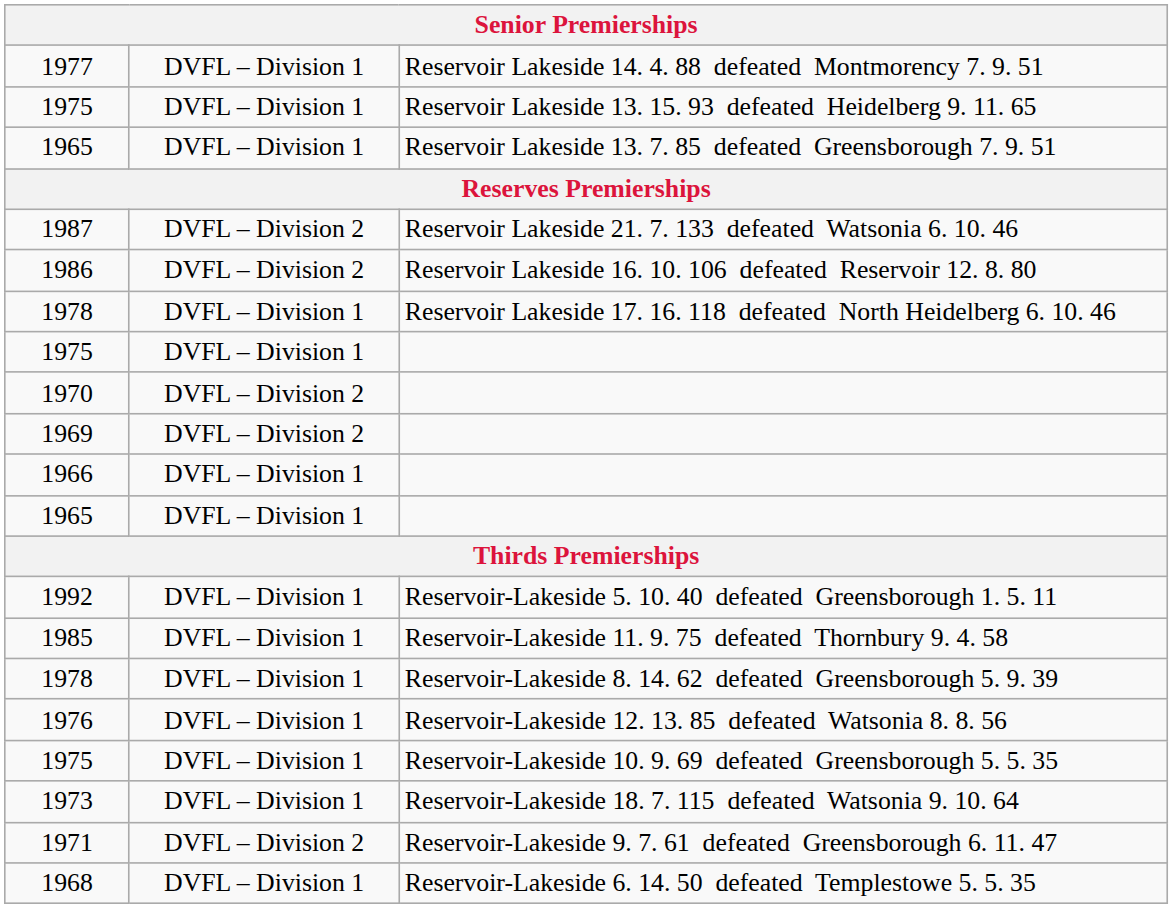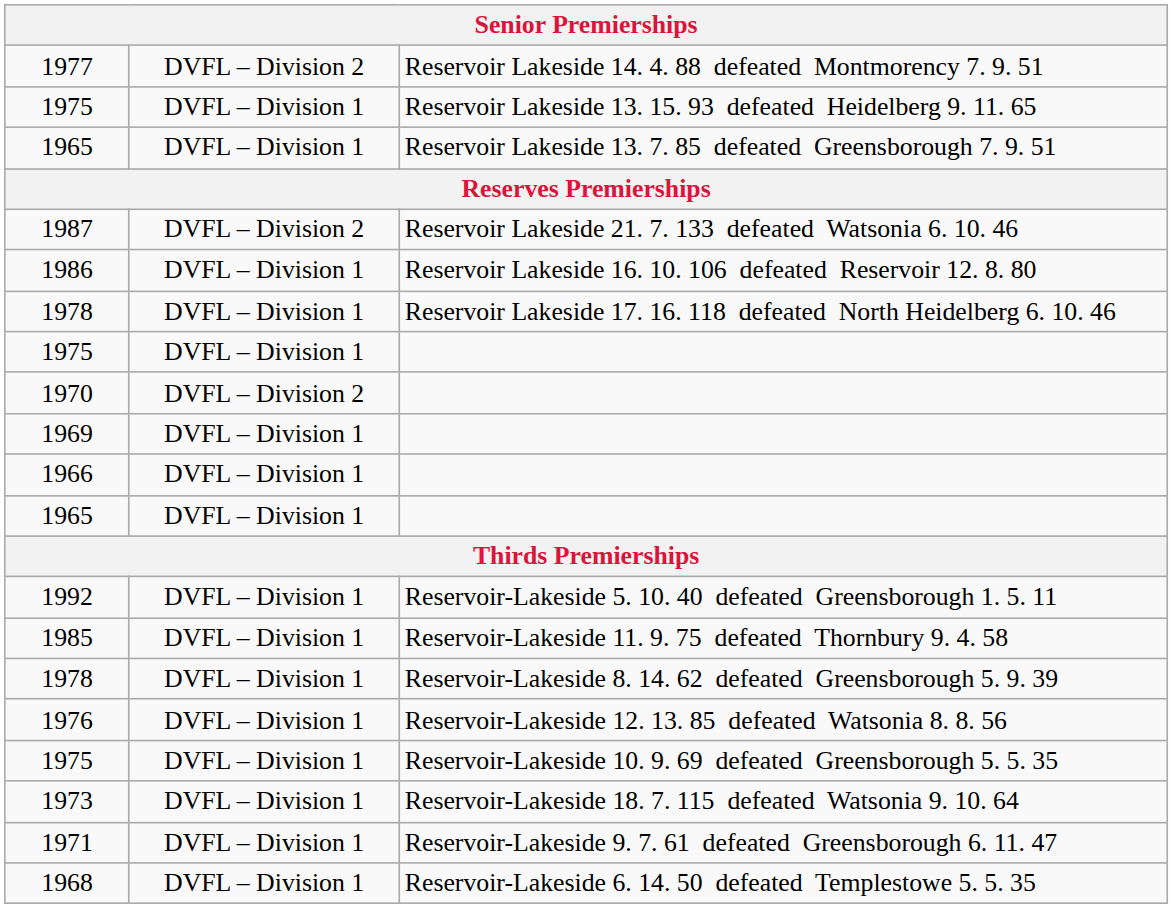1977 | column 2: DVFL – Division 1 -> DVFL – Division 2
1986 | column 2: DVFL – Division 2 -> DVFL – Division 1
1969 | column 2: DVFL – Division 2 -> DVFL – Division 1
1971 | column 2: DVFL – Division 2 -> DVFL – Division 1
